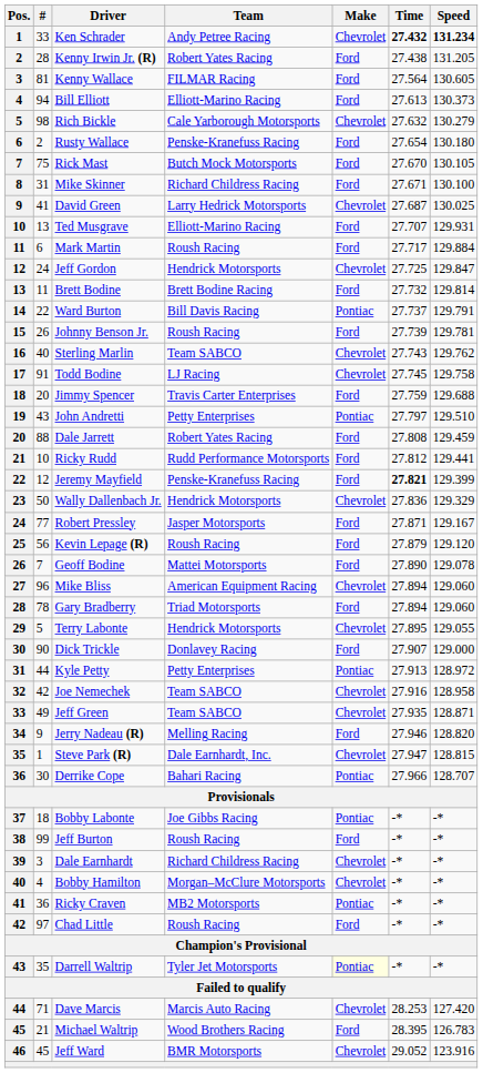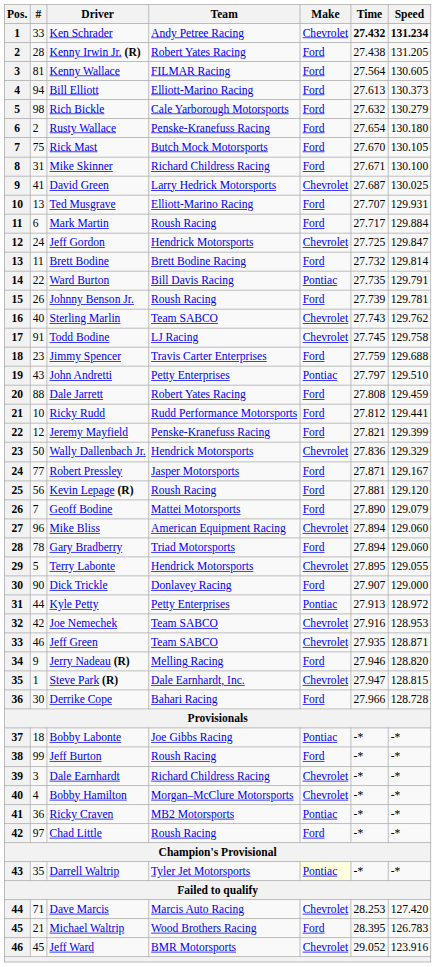Rich Bickle | Make: Chevrolet -> Ford
Ward Burton | Time: 27.737 -> 27.735
Jimmy Spencer | #: 20 -> 23
Jeremy Mayfield | Time: bold -> normal
Kevin Lepage (R) | Time: 27.879 -> 27.881
Geoff Bodine | Speed: 129.078 -> 129.079
Joe Nemechek | Speed: 128.958 -> 128.953
Jeff Green | #: 49 -> 46
Derrike Cope | Make: Pontiac -> Ford
Derrike Cope | Speed: 128.707 -> 128.728
